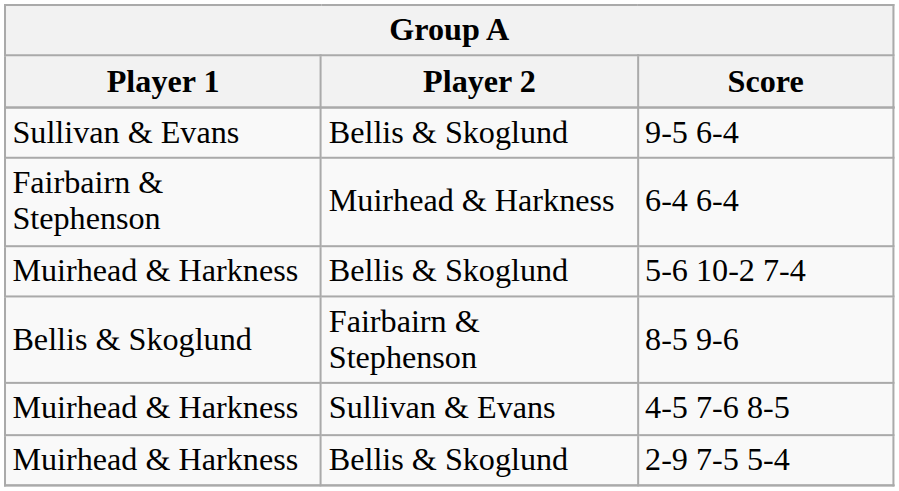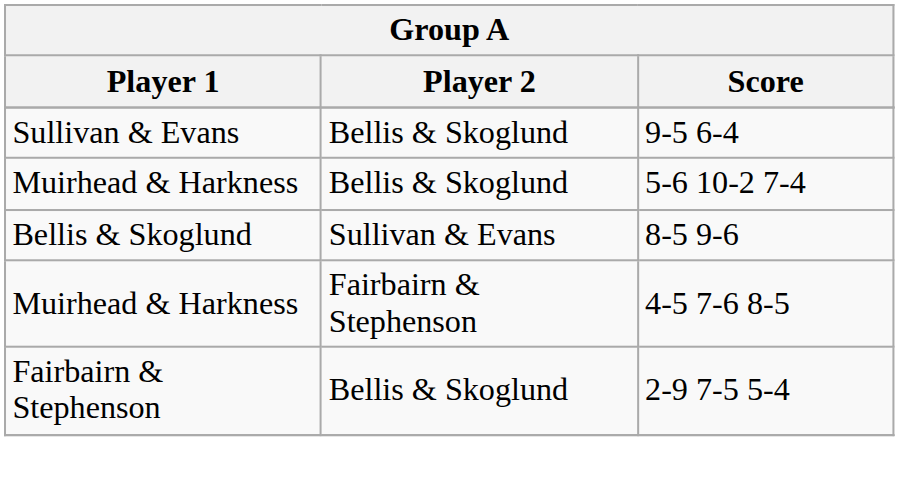- row: Fairbairn & Stephenson | Muirhead & Harkness | 6-4 6-4
8-5 9-6 | Player 2: Fairbairn & Stephenson -> Sullivan & Evans
4-5 7-6 8-5 | Player 2: Sullivan & Evans -> Fairbairn & Stephenson
2-9 7-5 5-4 | Player 1: Muirhead & Harkness -> Fairbairn & Stephenson
